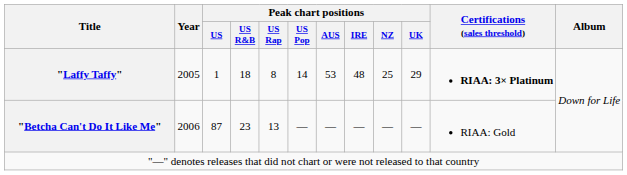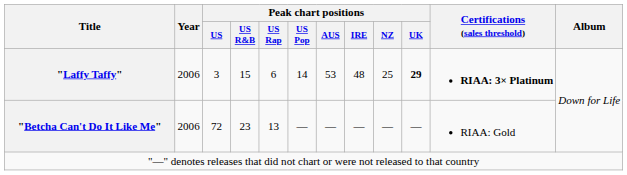"Laffy Taffy" | Year: 2005 -> 2006
"Laffy Taffy" | Peak chart positions / US: 1 -> 3
"Laffy Taffy" | Peak chart positions / US R&B: 18 -> 15
"Laffy Taffy" | Peak chart positions / US Rap: 8 -> 6
"Laffy Taffy" | Peak chart positions / UK: normal -> bold
"Betcha Can't Do It Like Me" | Peak chart positions / US: 87 -> 72
